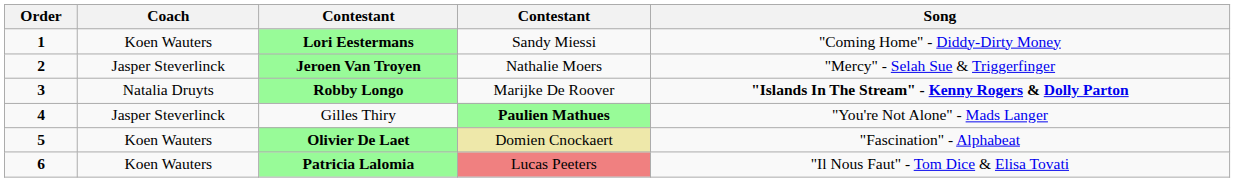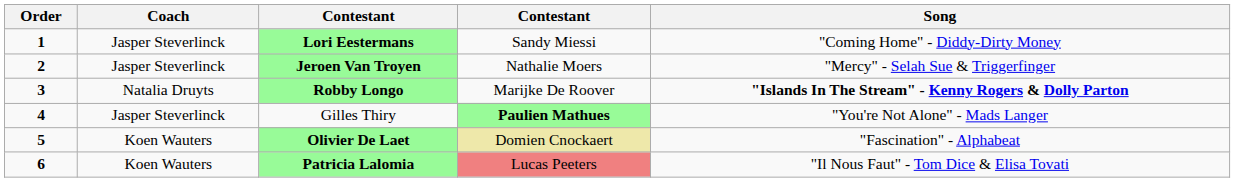Lori Eestermans | Coach: Koen Wauters -> Jasper Steverlinck
